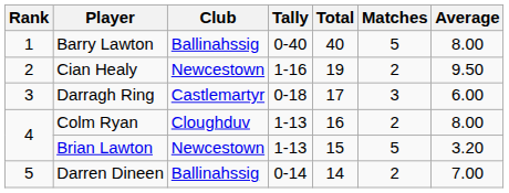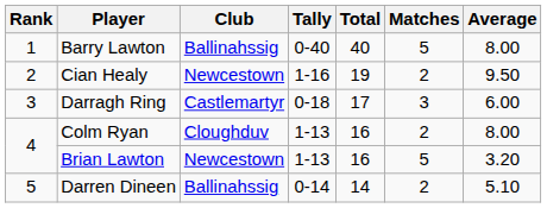Brian Lawton | Total: 15 -> 16
Darren Dineen | Average: 7.00 -> 5.10
